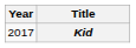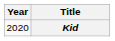Kid | Year: 2017 -> 2020
